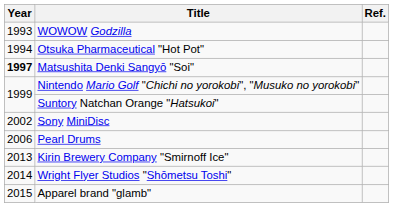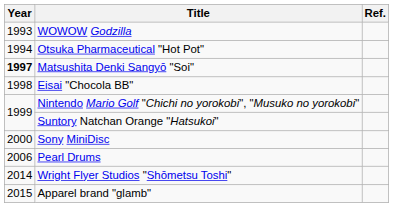+ row: 1998 | Eisai "Chocola BB"
Sony MiniDisc | Year: 2002 -> 2000
- row: 2013 | Kirin Brewery Company "Smirnoff Ice"
